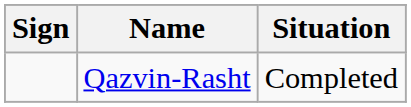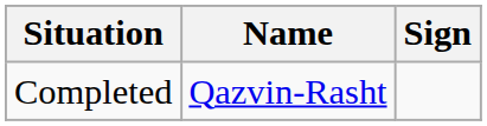columns swapped: Sign <-> Situation
